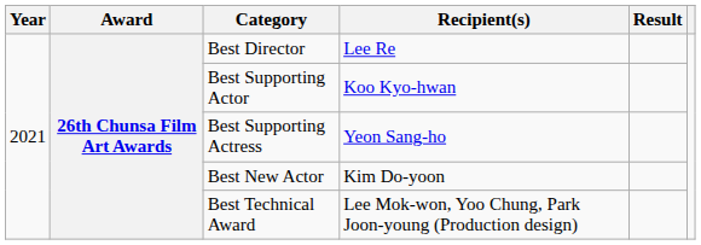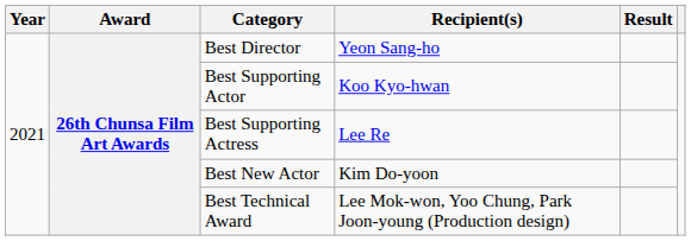Best Director | Recipient(s): Lee Re -> Yeon Sang-ho
Best Supporting Actress | Recipient(s): Yeon Sang-ho -> Lee Re
